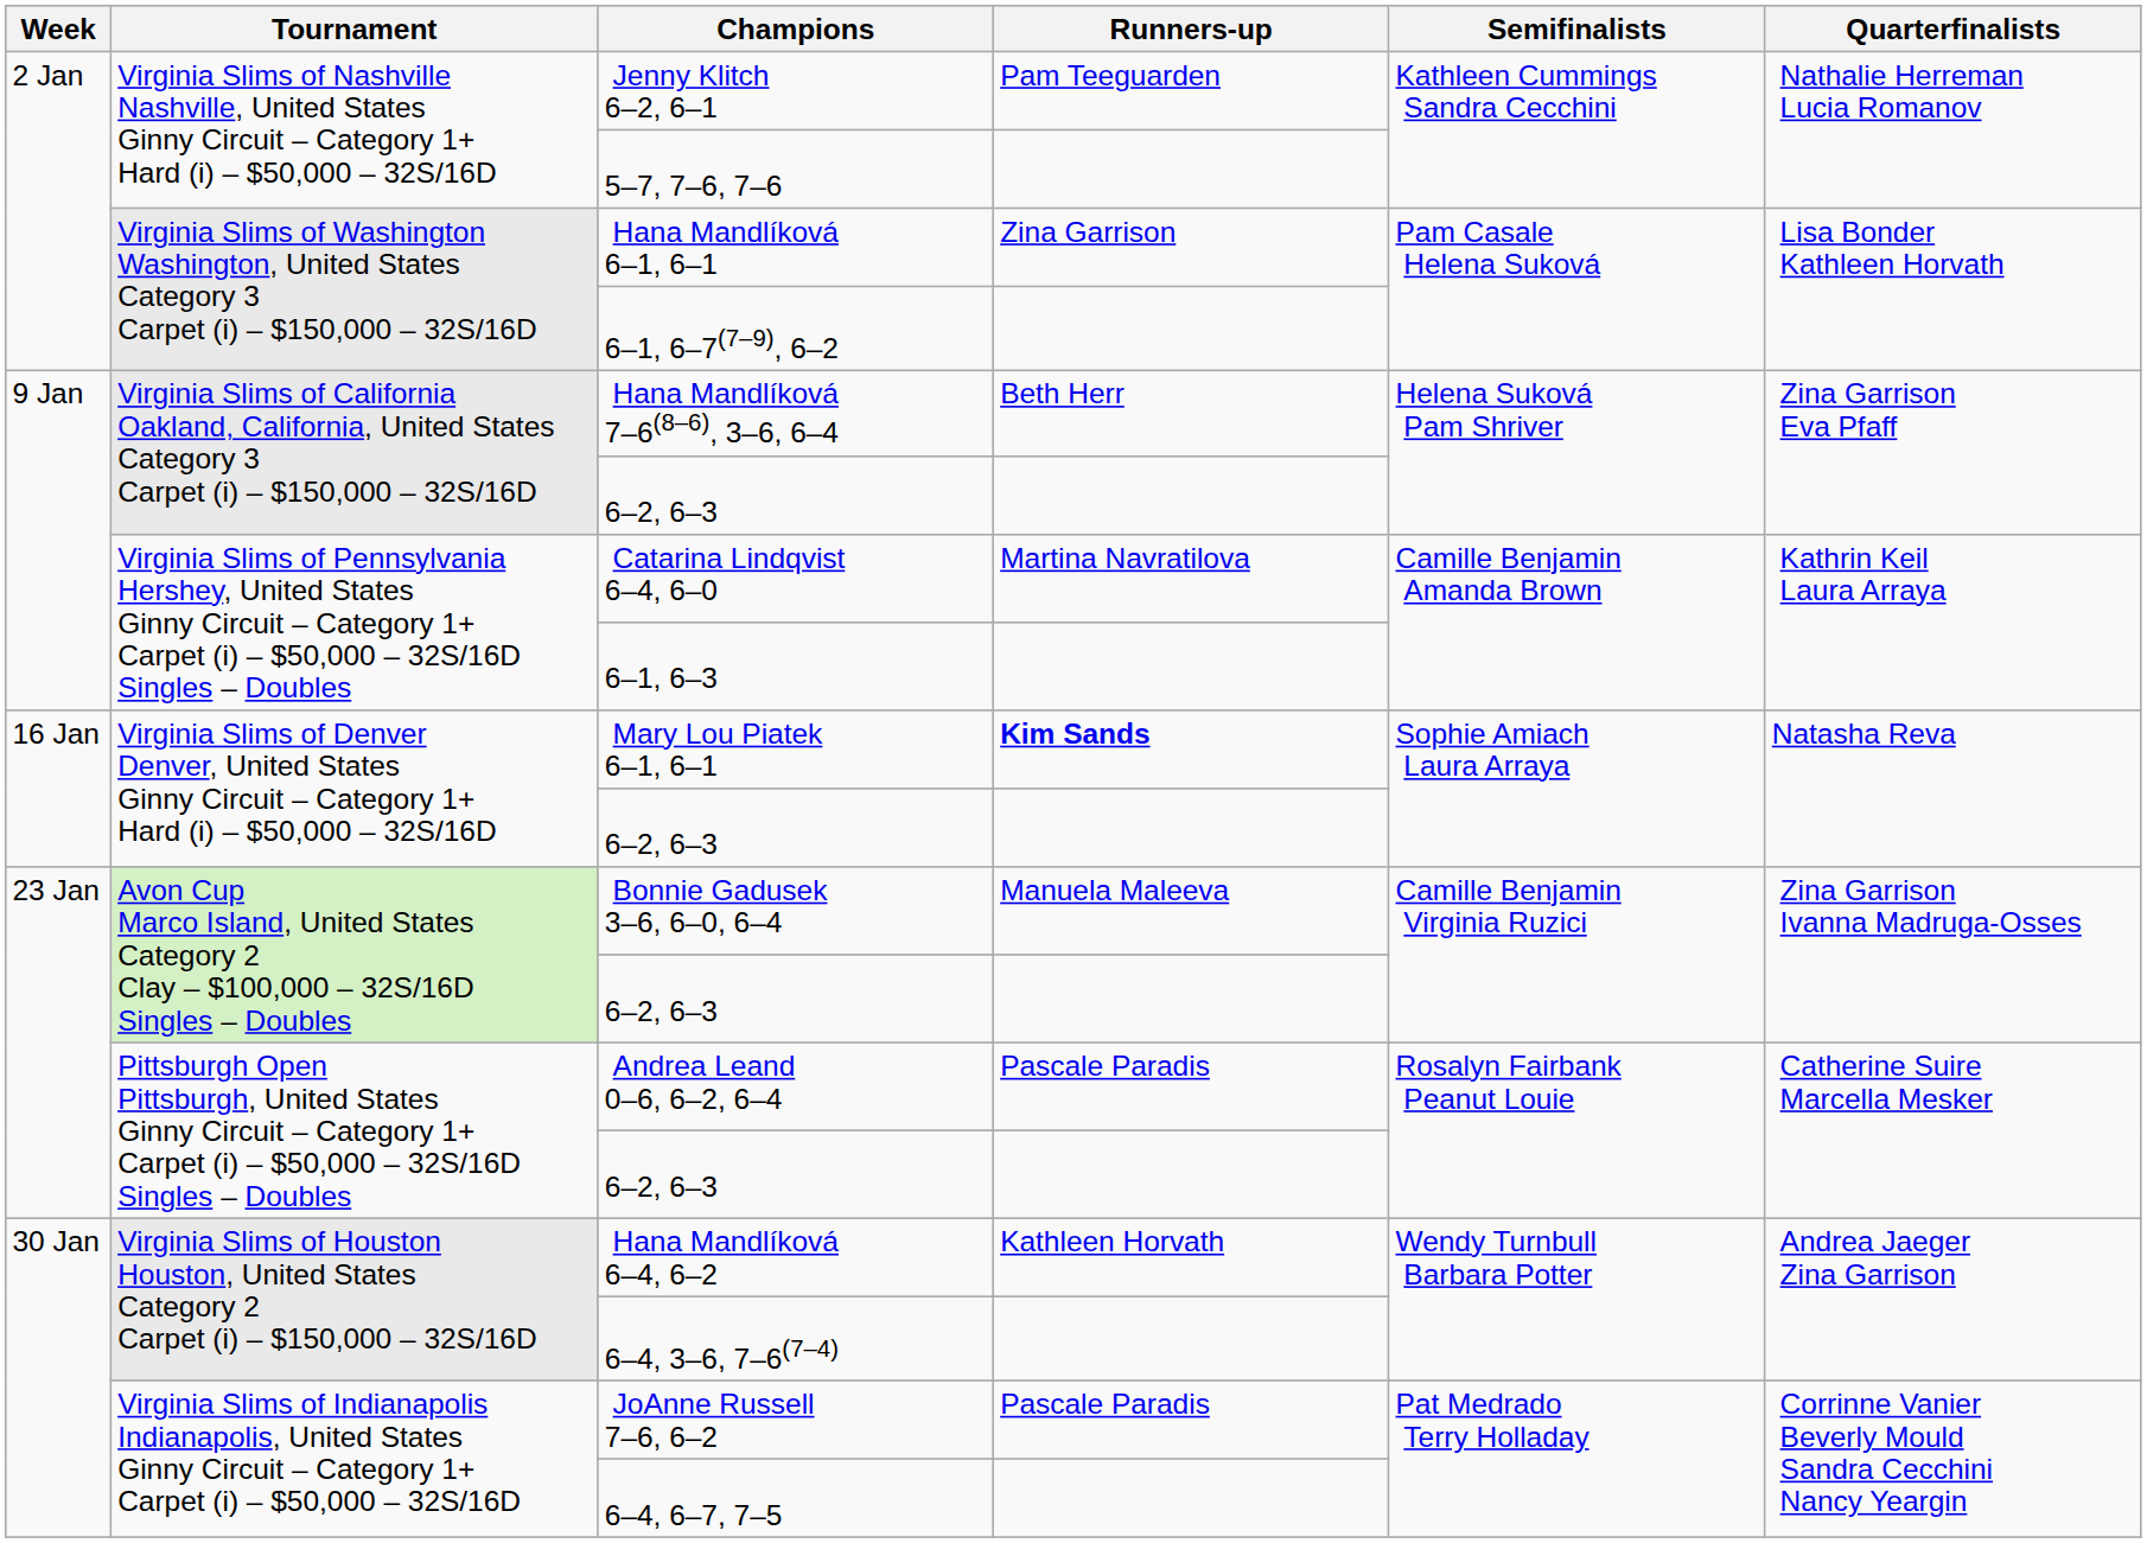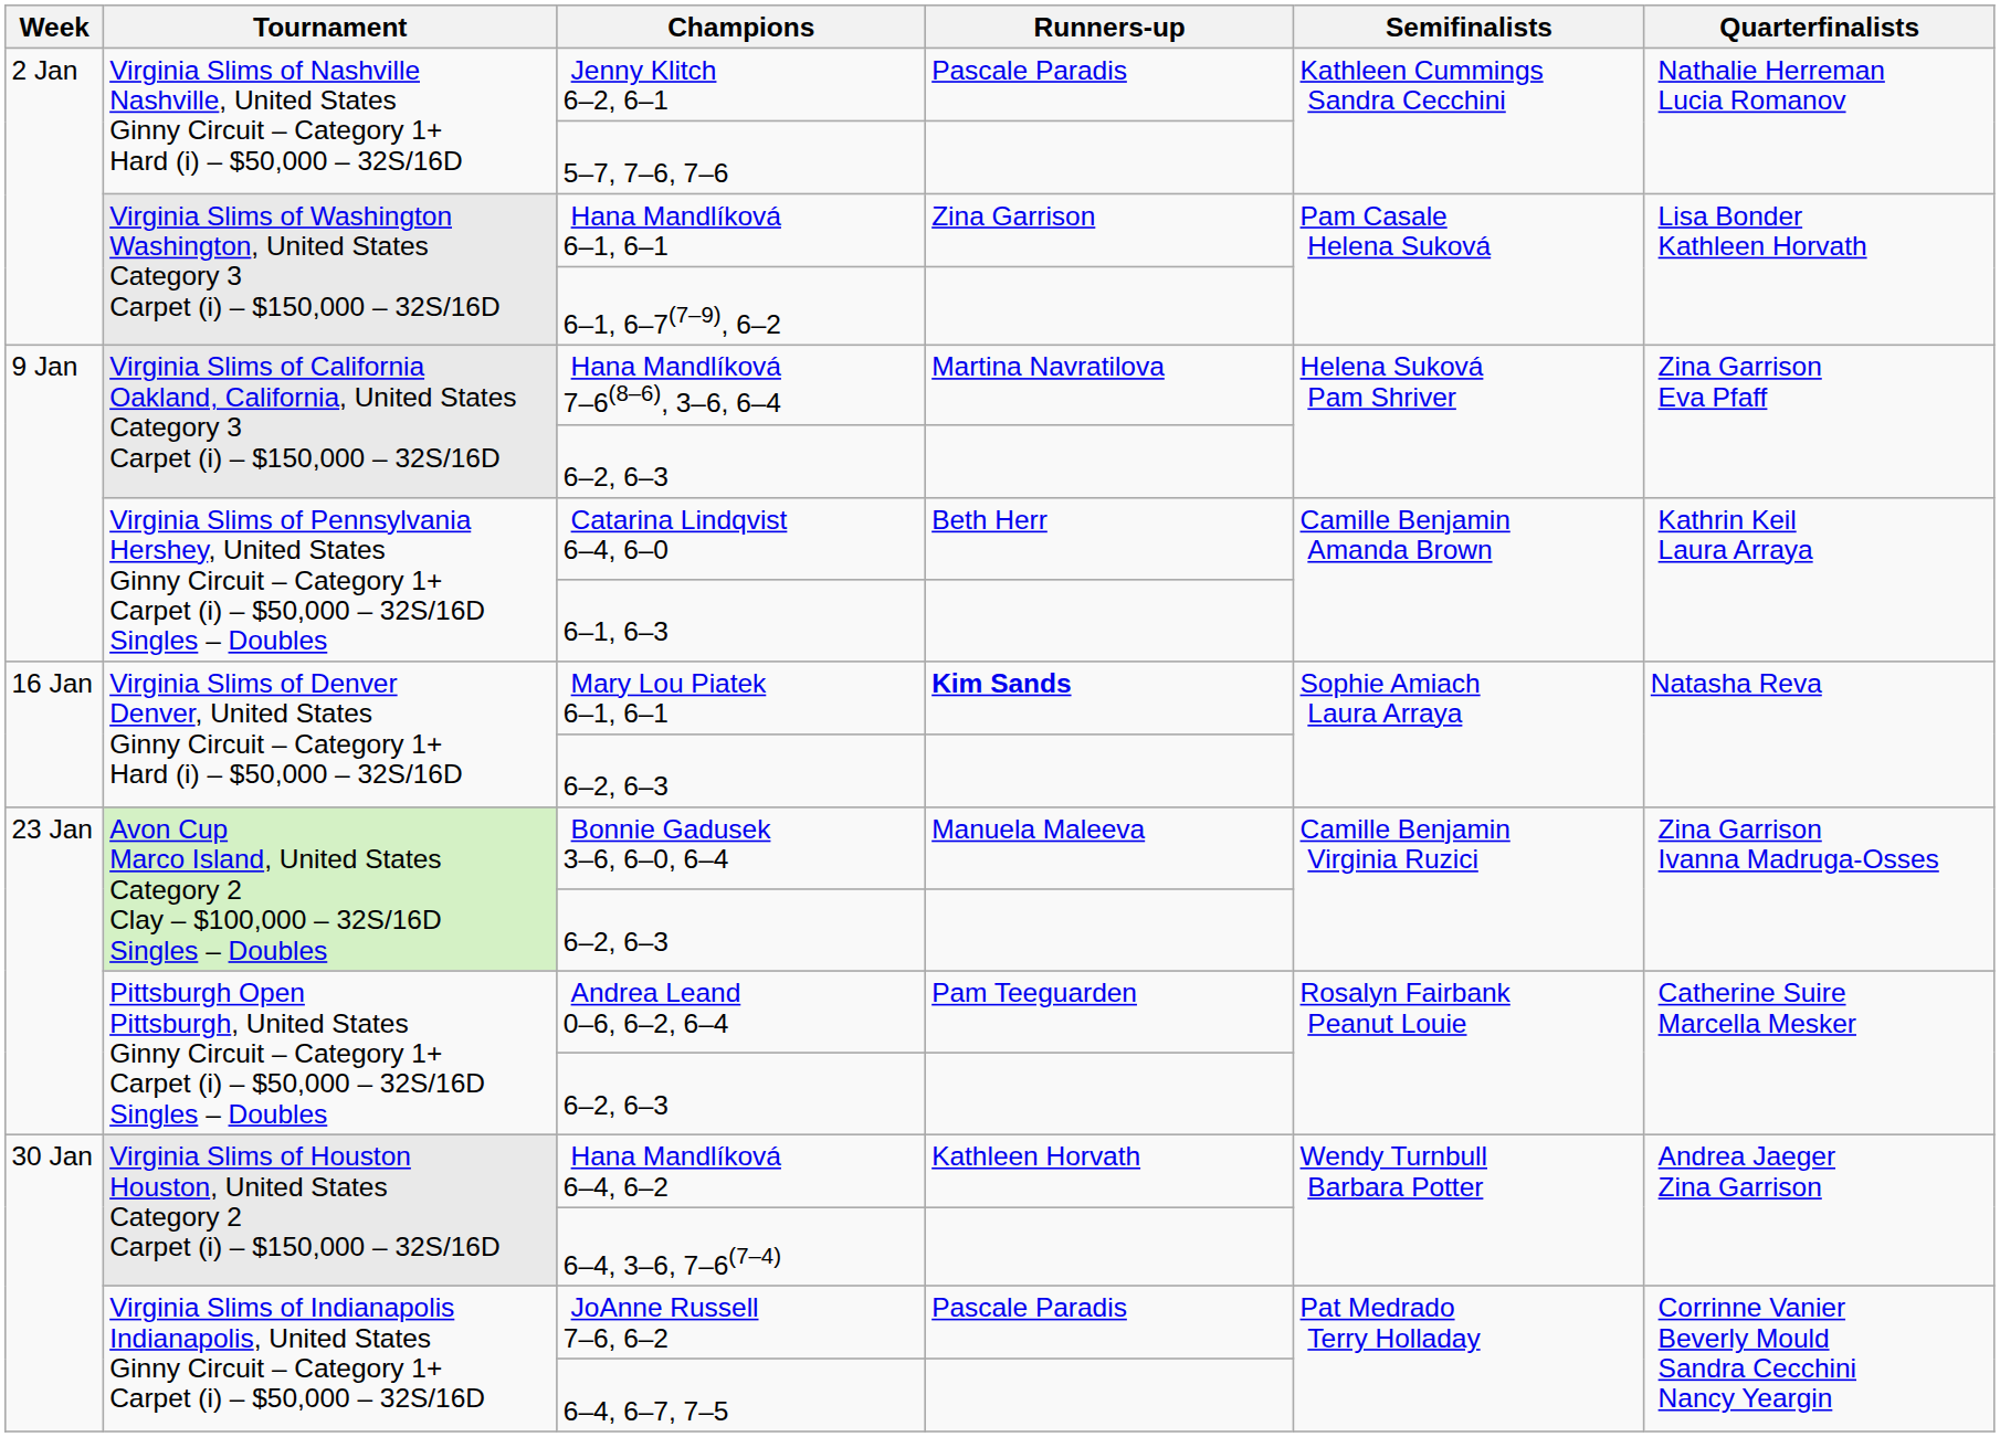Jenny Klitch 6–2, 6–1 | Runners-up: Pam Teeguarden -> Pascale Paradis
Hana Mandlíková 7–6(8–6), 3–6, 6–4 | Runners-up: Beth Herr -> Martina Navratilova
Catarina Lindqvist 6–4, 6–0 | Runners-up: Martina Navratilova -> Beth Herr
Andrea Leand 0–6, 6–2, 6–4 | Runners-up: Pascale Paradis -> Pam Teeguarden
